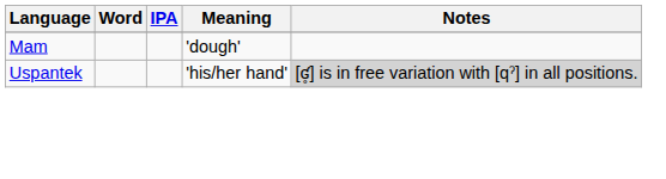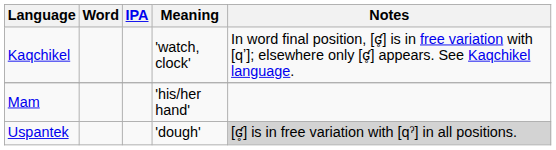+ row: Kaqchikel | 'watch, clock' | In word final position, [ʛ̥] is in free variation with [qʼ]; elsewhere only [ʛ̥] appears. See Kaqchikel language.
Mam | Meaning: 'dough' -> 'his/her hand'
Uspantek | Meaning: 'his/her hand' -> 'dough'
